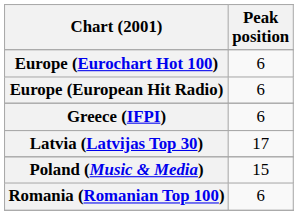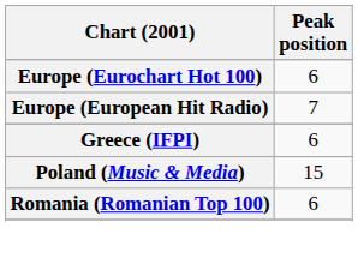Europe (European Hit Radio) | Peak position: 6 -> 7
- row: Latvia (Latvijas Top 30) | 17
